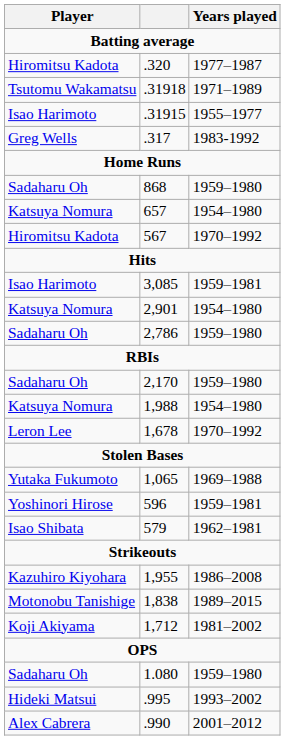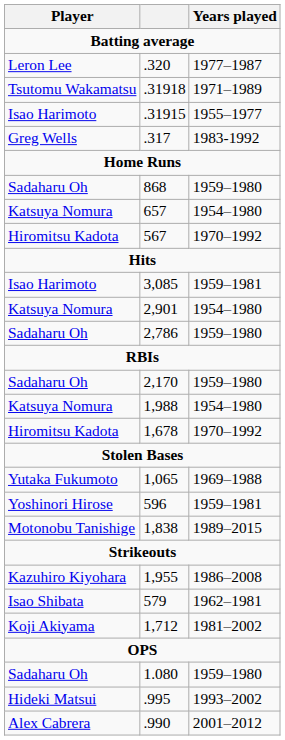.320 | Player: Hiromitsu Kadota -> Leron Lee
1,678 | Player: Leron Lee -> Hiromitsu Kadota
rows swapped: 579 <-> 1,838
